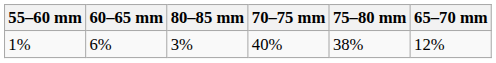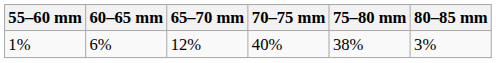columns swapped: 65–70 mm <-> 80–85 mm
